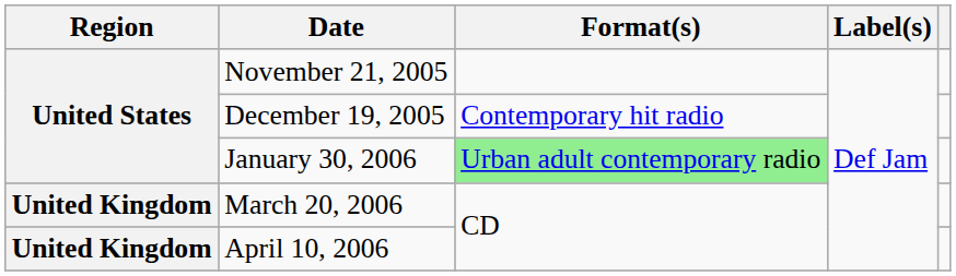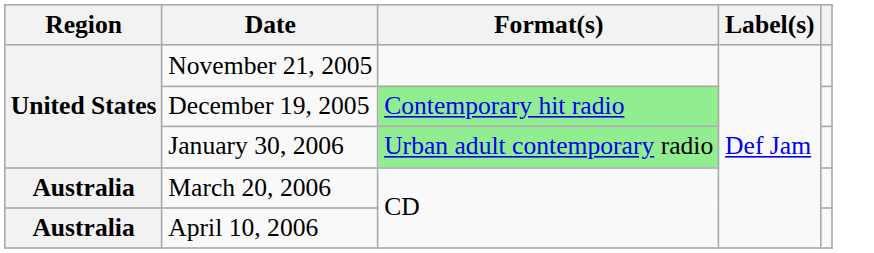December 19, 2005 | Format(s): no background -> lightgreen background
March 20, 2006 | Region: United Kingdom -> Australia
April 10, 2006 | Region: United Kingdom -> Australia
